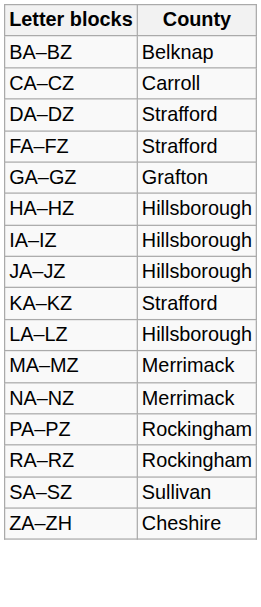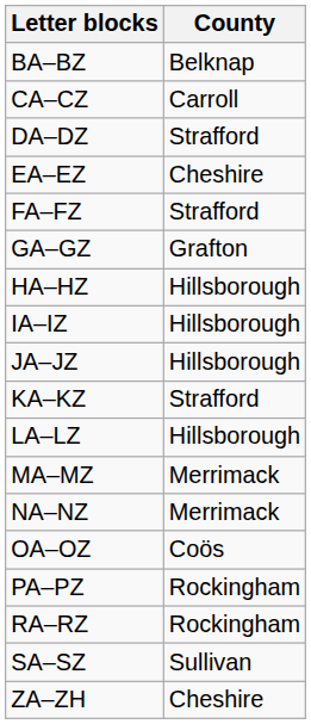+ row: EA–EZ | Cheshire
+ row: OA–OZ | Coös
